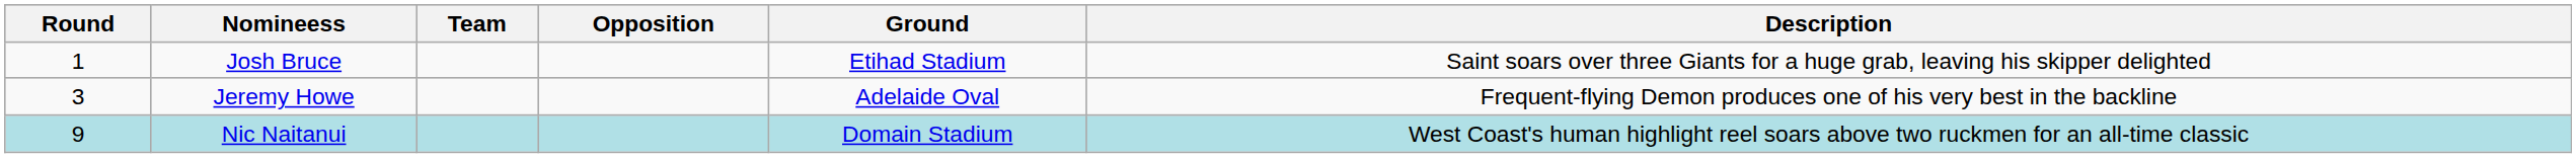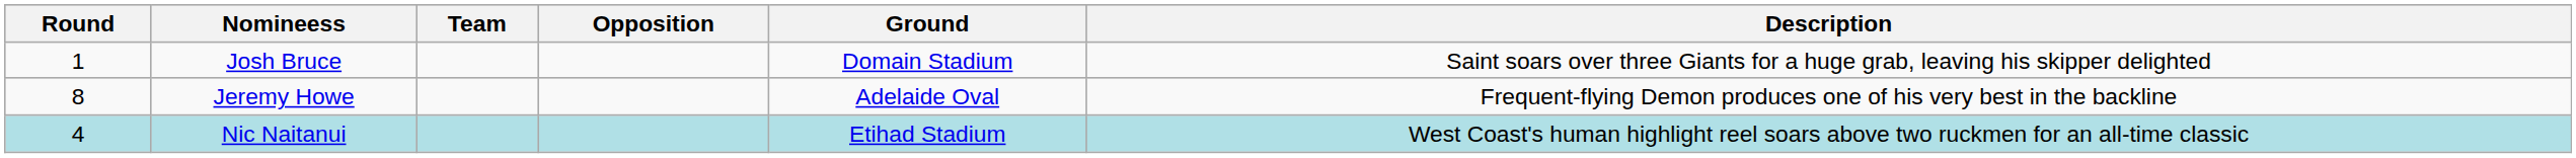Josh Bruce | Ground: Etihad Stadium -> Domain Stadium
Jeremy Howe | Round: 3 -> 8
Nic Naitanui | Round: 9 -> 4
Nic Naitanui | Ground: Domain Stadium -> Etihad Stadium
